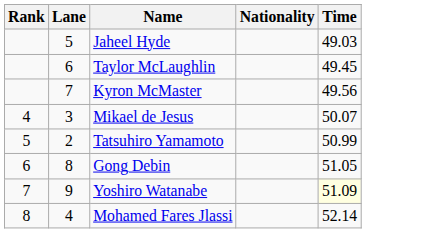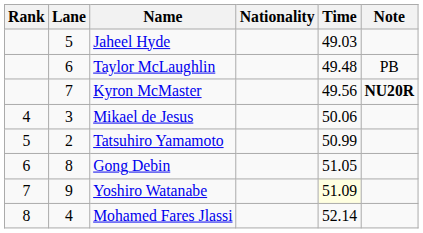+ column: Note | PB | NU20R
Taylor McLaughlin | Time: 49.45 -> 49.48
Mikael de Jesus | Time: 50.07 -> 50.06
